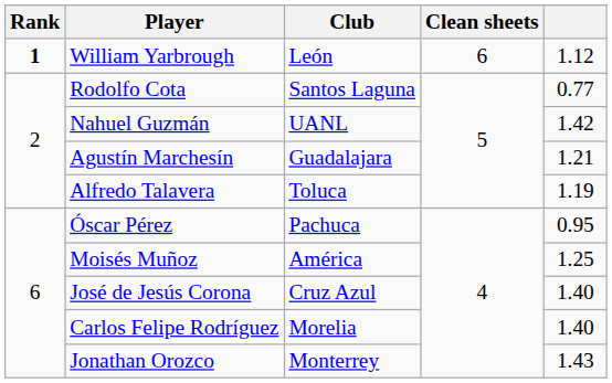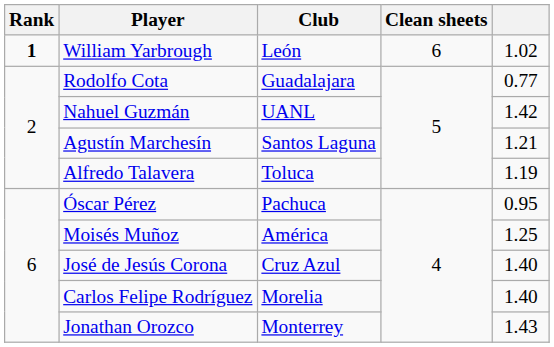William Yarbrough | column 5: 1.12 -> 1.02
Rodolfo Cota | Club: Santos Laguna -> Guadalajara
Agustín Marchesín | Club: Guadalajara -> Santos Laguna
